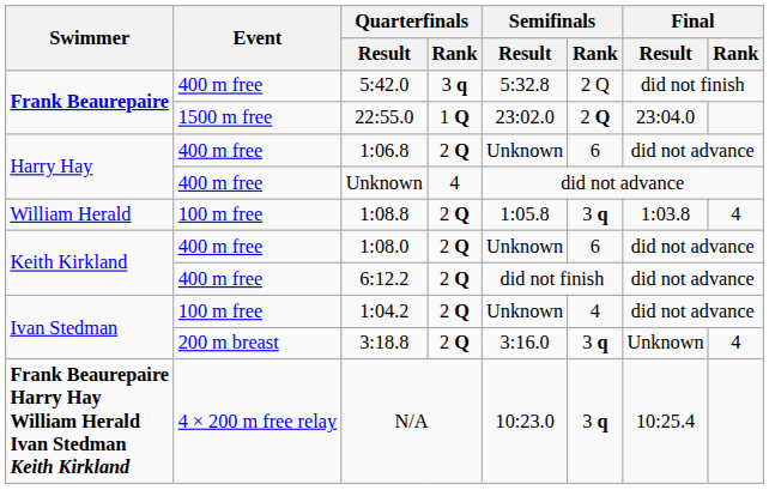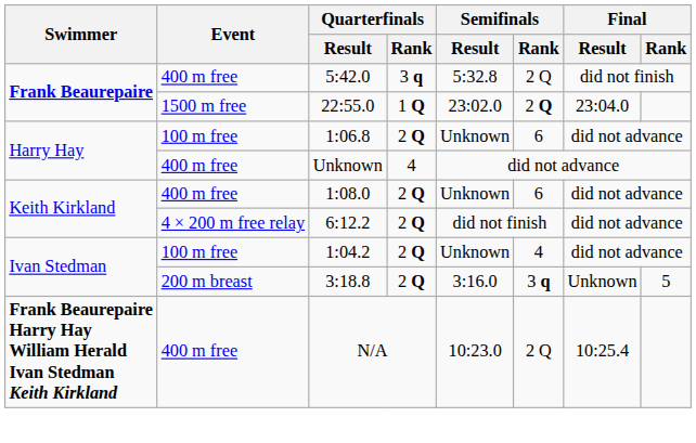1:06.8 | Event: 400 m free -> 100 m free
- row: William Herald | 100 m free | 1:08.8 | 2 Q | 1:05.8 | 3 q | 1:03.8 | 4
6:12.2 | Event: 400 m free -> 4 × 200 m free relay
3:18.8 | Final / Rank: 4 -> 5
N/A | Event: 4 × 200 m free relay -> 400 m free
N/A | Semifinals / Rank: 3 q -> 2 Q
